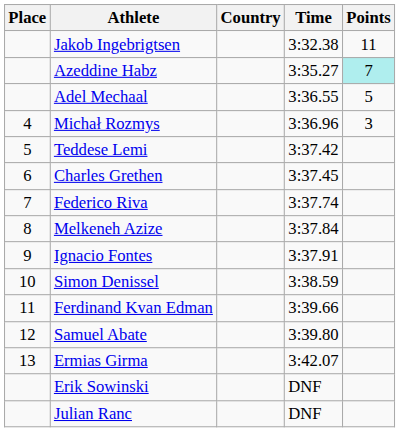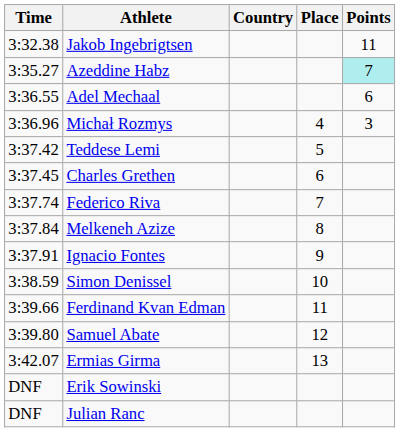columns swapped: Place <-> Time
Adel Mechaal | Points: 5 -> 6
